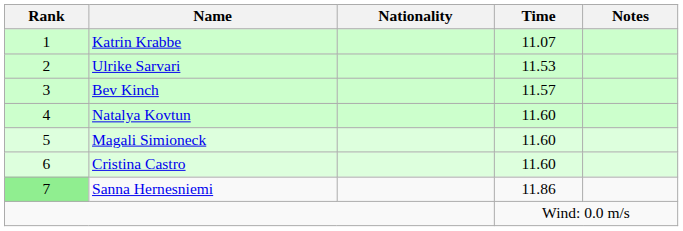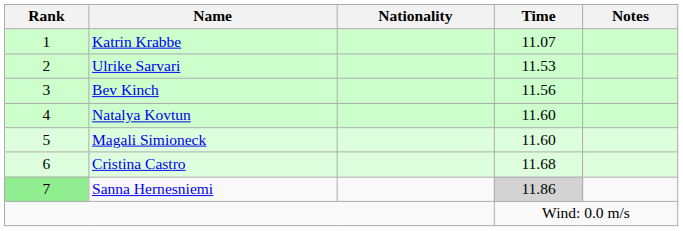Bev Kinch | Time: 11.57 -> 11.56
Cristina Castro | Time: 11.60 -> 11.68
Sanna Hernesniemi | Time: no background -> lightgrey background
